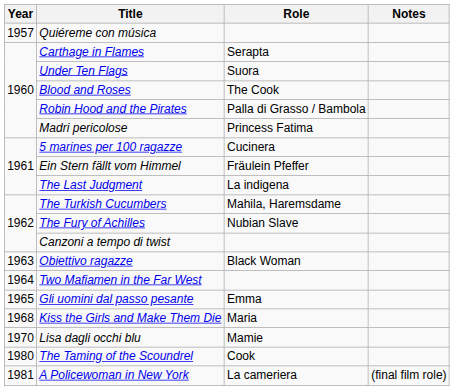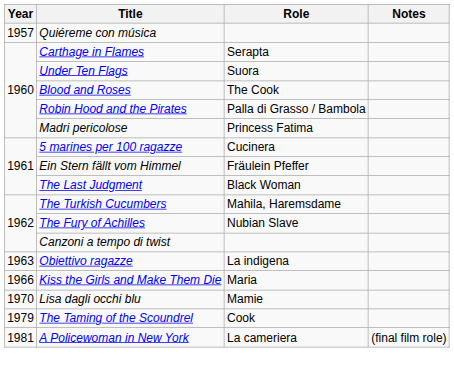The Last Judgment | Role: La indigena -> Black Woman
Obiettivo ragazze | Role: Black Woman -> La indigena
- row: 1964 | Two Mafiamen in the Far West
- row: 1965 | Gli uomini dal passo pesante | Emma
Kiss the Girls and Make Them Die | Year: 1968 -> 1966
The Taming of the Scoundrel | Year: 1980 -> 1979
